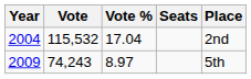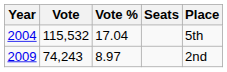2004 | Place: 2nd -> 5th
2009 | Place: 5th -> 2nd
